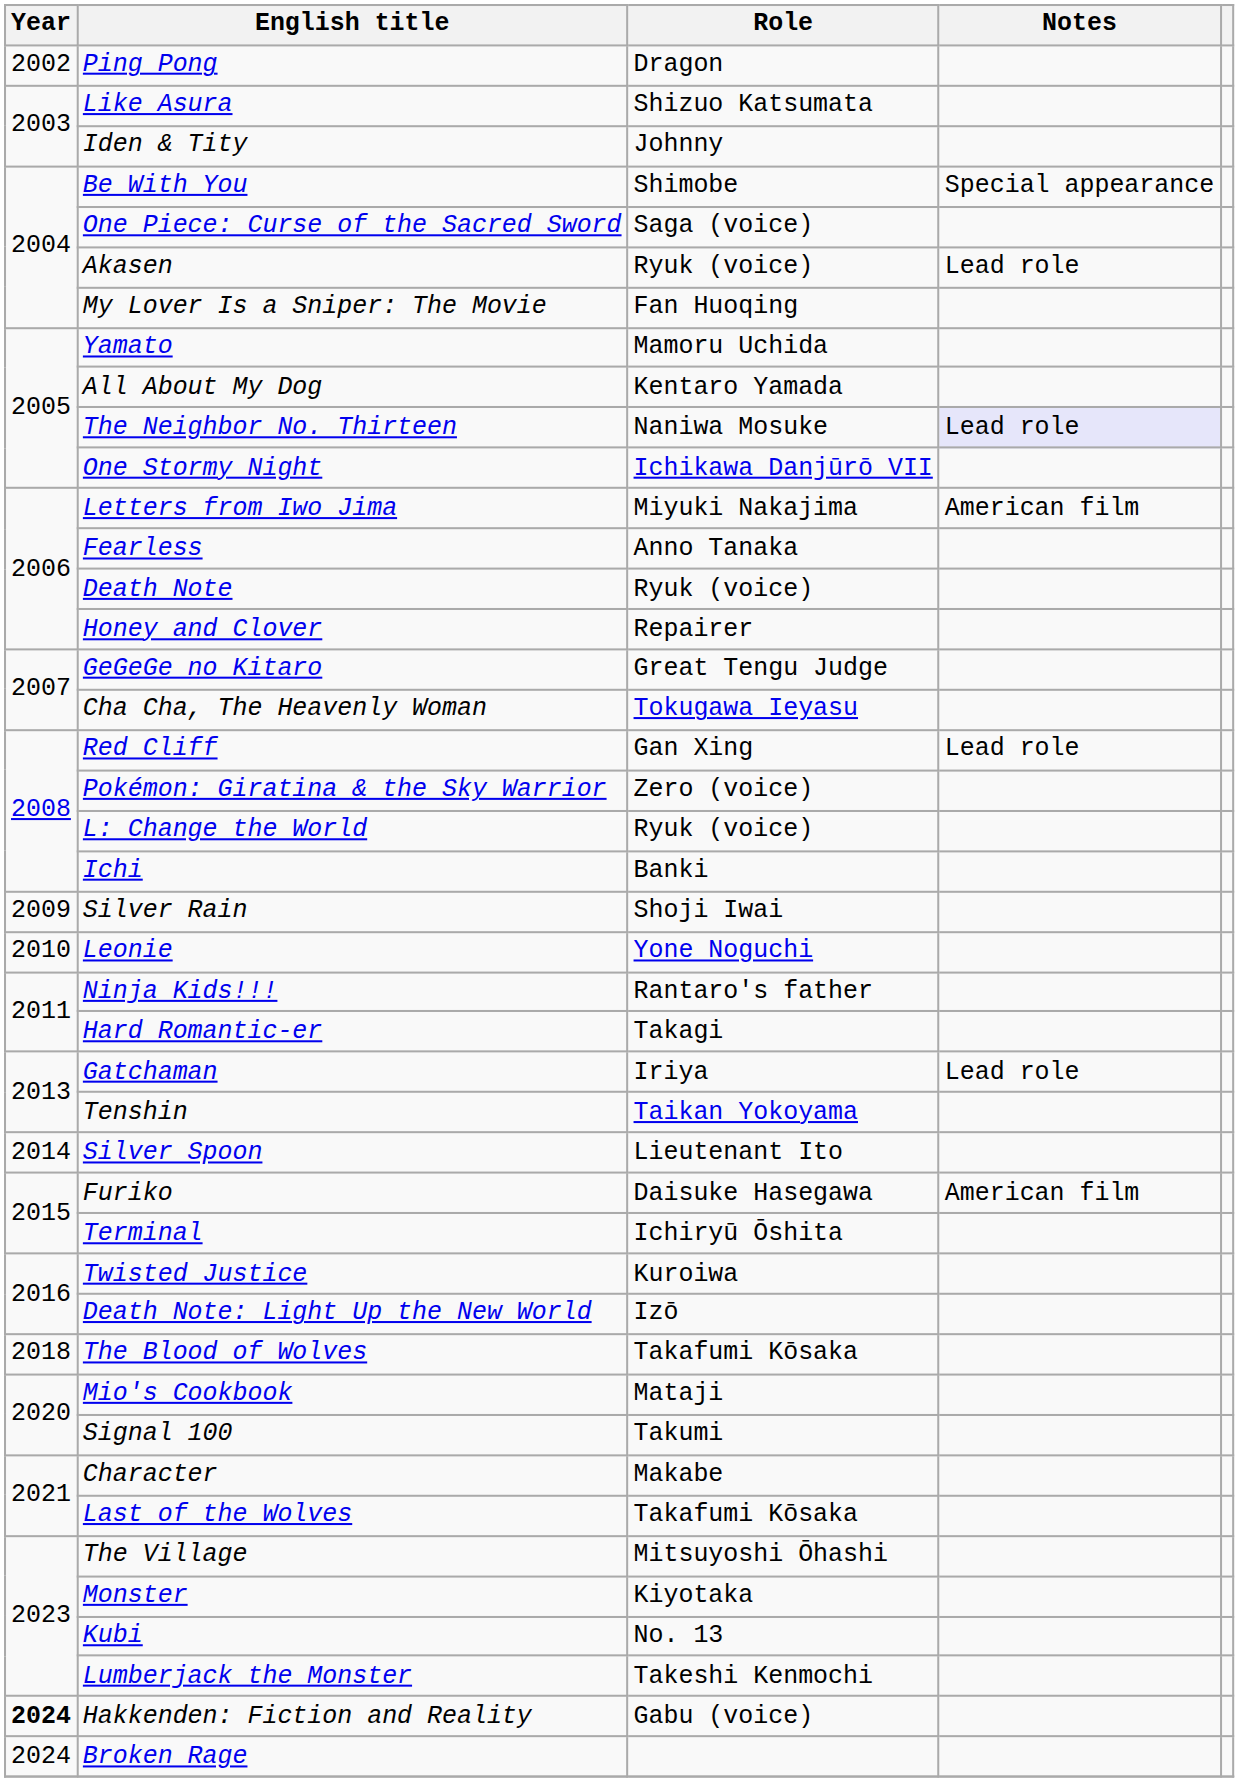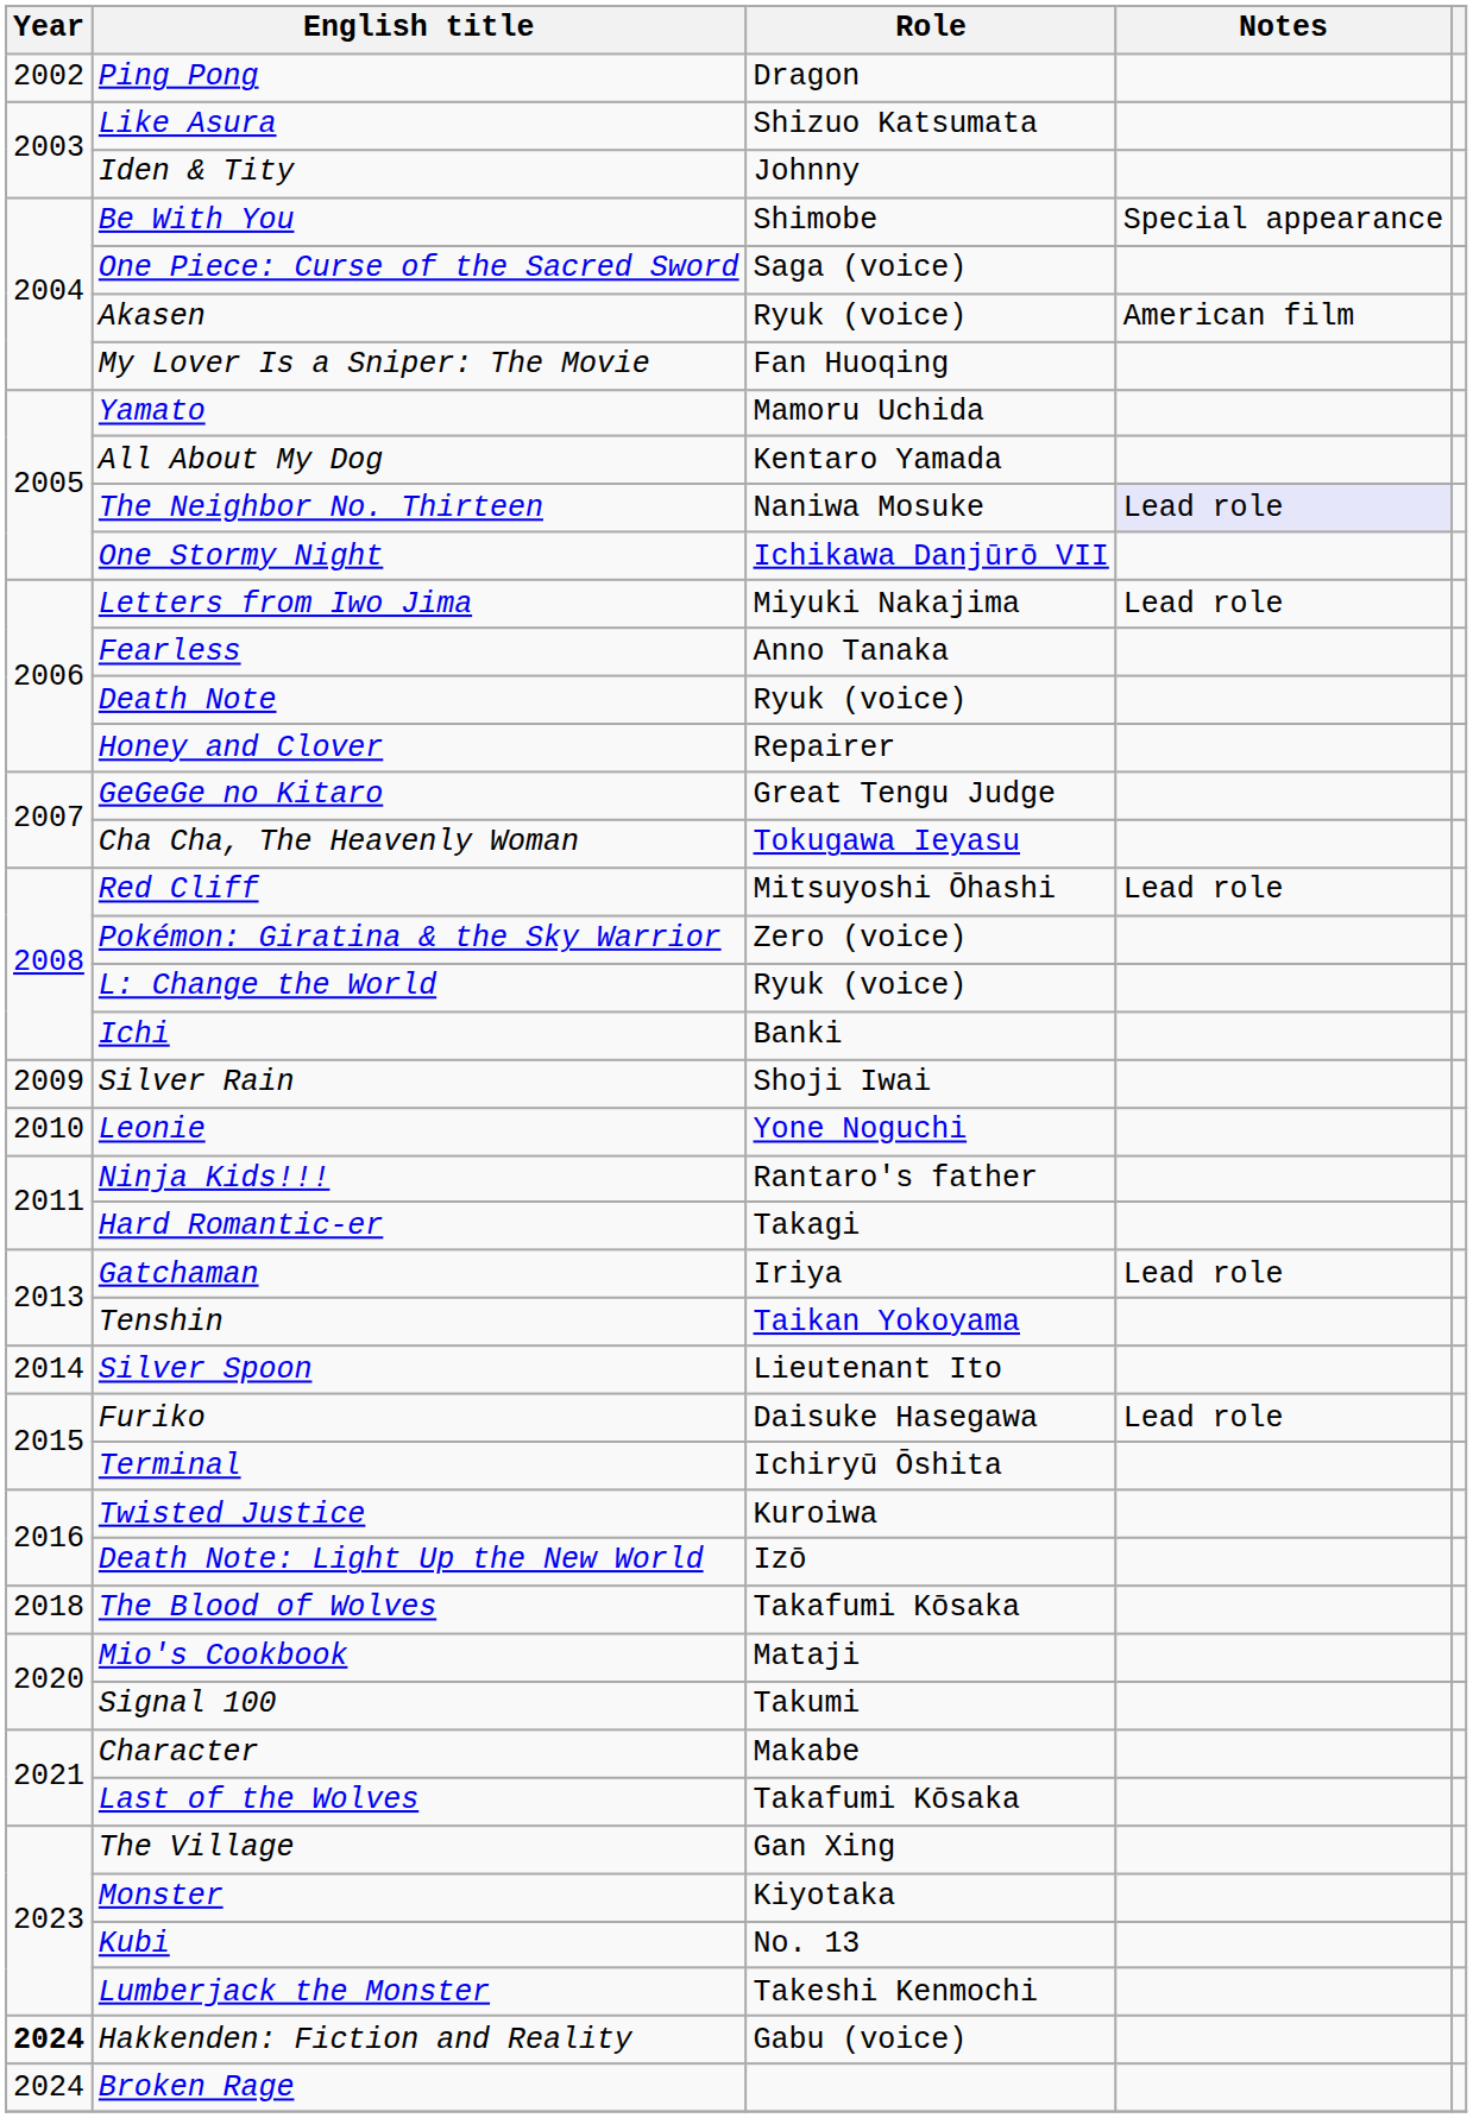Akasen | Notes: Lead role -> American film
Letters from Iwo Jima | Notes: American film -> Lead role
Red Cliff | Role: Gan Xing -> Mitsuyoshi Ōhashi
Furiko | Notes: American film -> Lead role
The Village | Role: Mitsuyoshi Ōhashi -> Gan Xing
